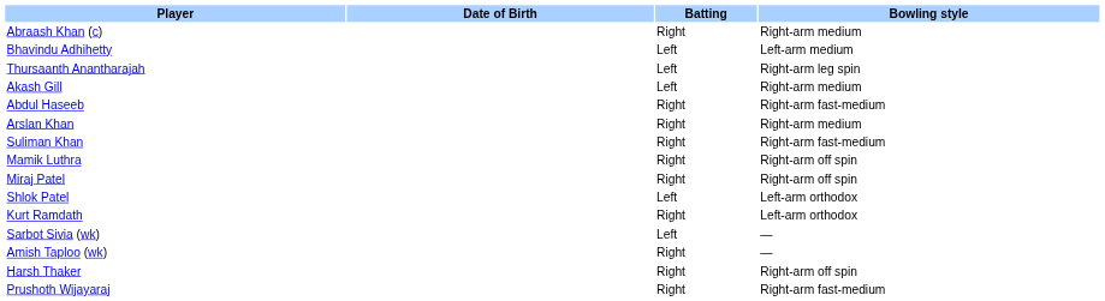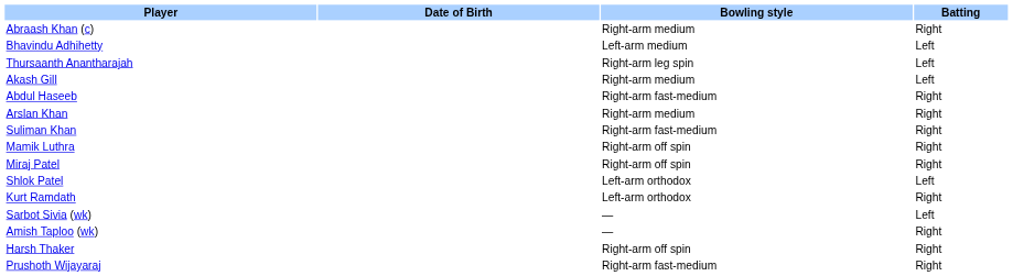columns swapped: Batting <-> Bowling style
